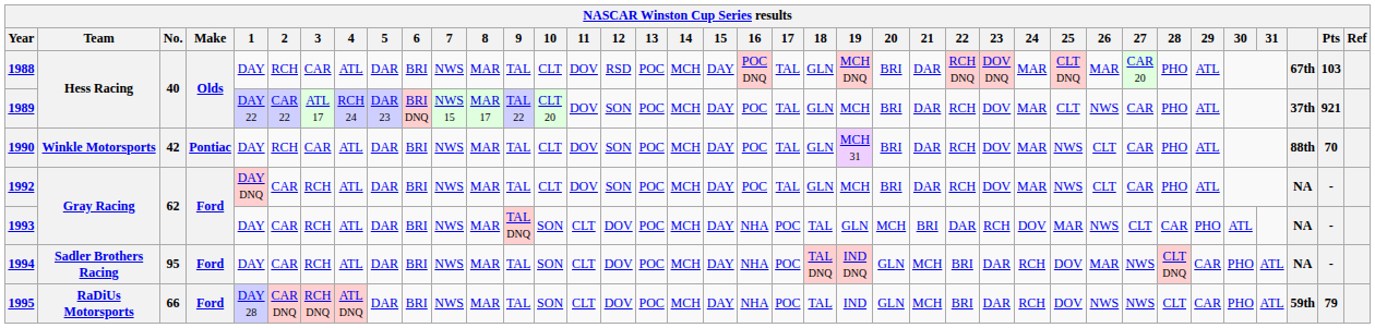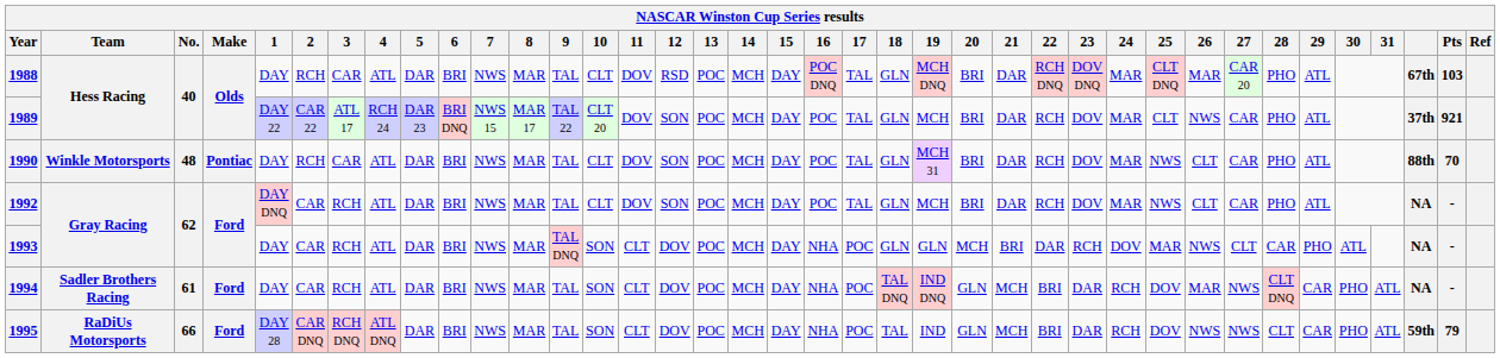1990 | No.: 42 -> 48
1993 | 18: TAL -> GLN
1994 | No.: 95 -> 61
